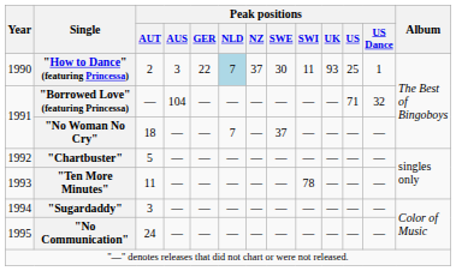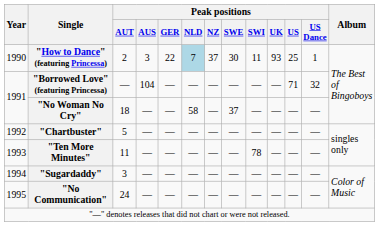"No Woman No Cry" | Peak positions / NLD: 7 -> 58
